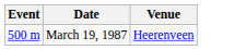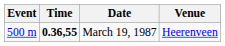+ column: Time | 0.36,55
